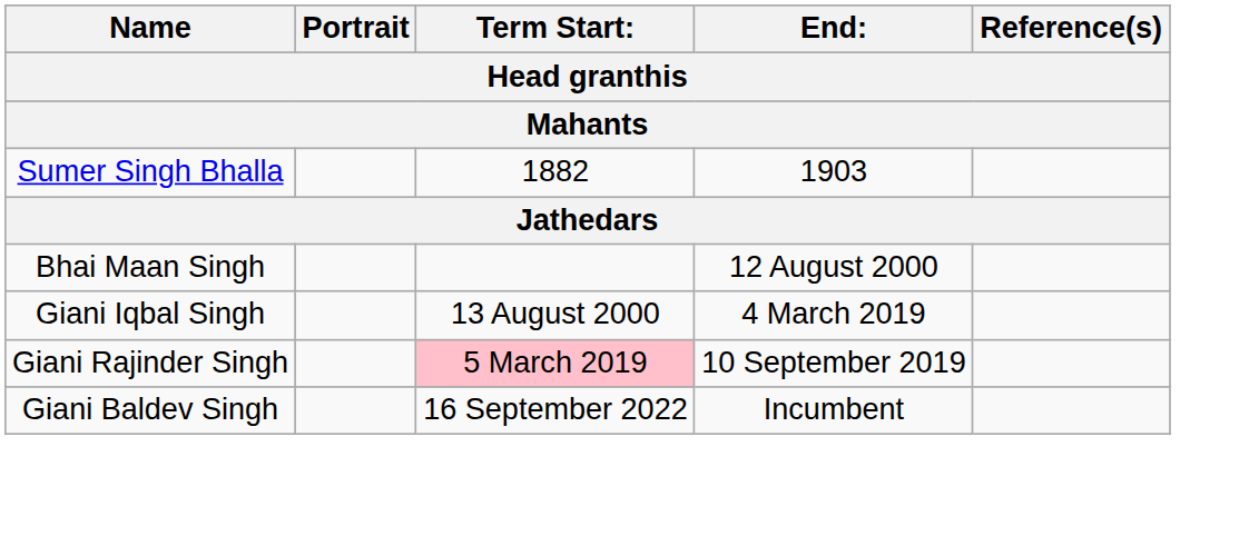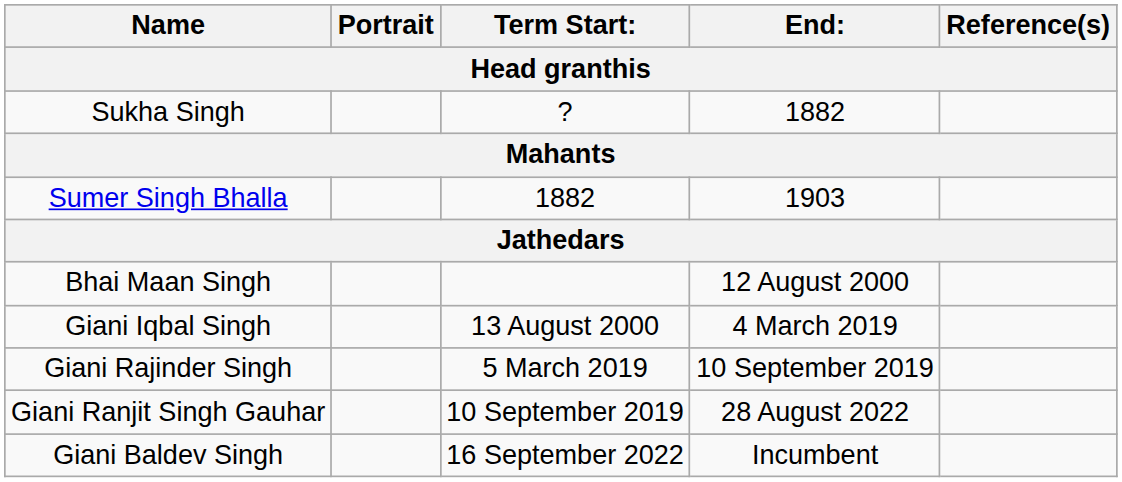+ row: Sukha Singh | ? | 1882
Giani Rajinder Singh | Term Start:: pink background -> no background
+ row: Giani Ranjit Singh Gauhar | 10 September 2019 | 28 August 2022
